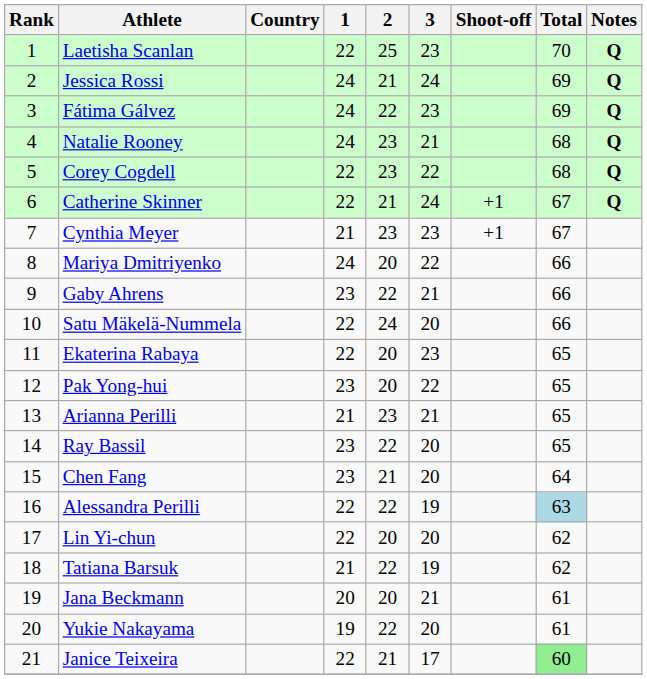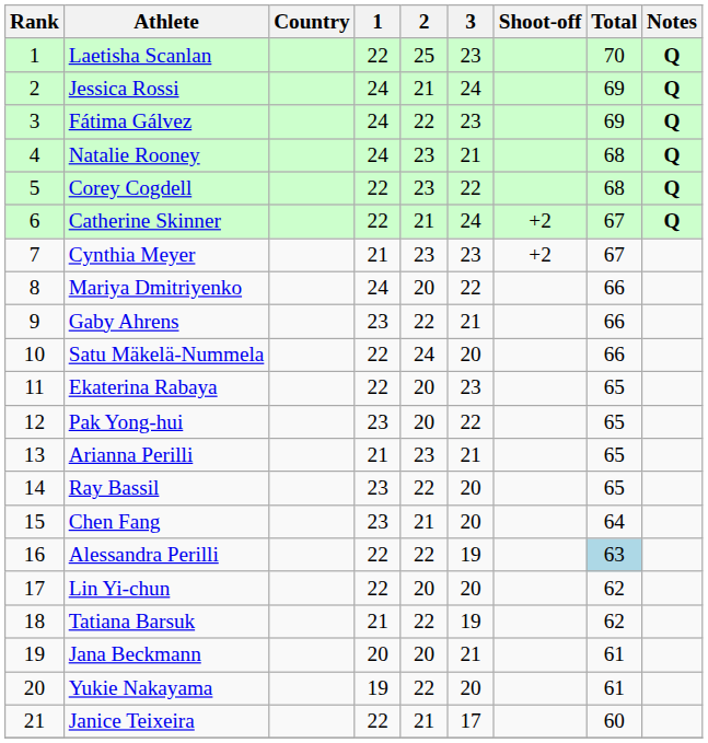Catherine Skinner | Shoot-off: +1 -> +2
Cynthia Meyer | Shoot-off: +1 -> +2
Janice Teixeira | Total: lightgreen background -> no background
